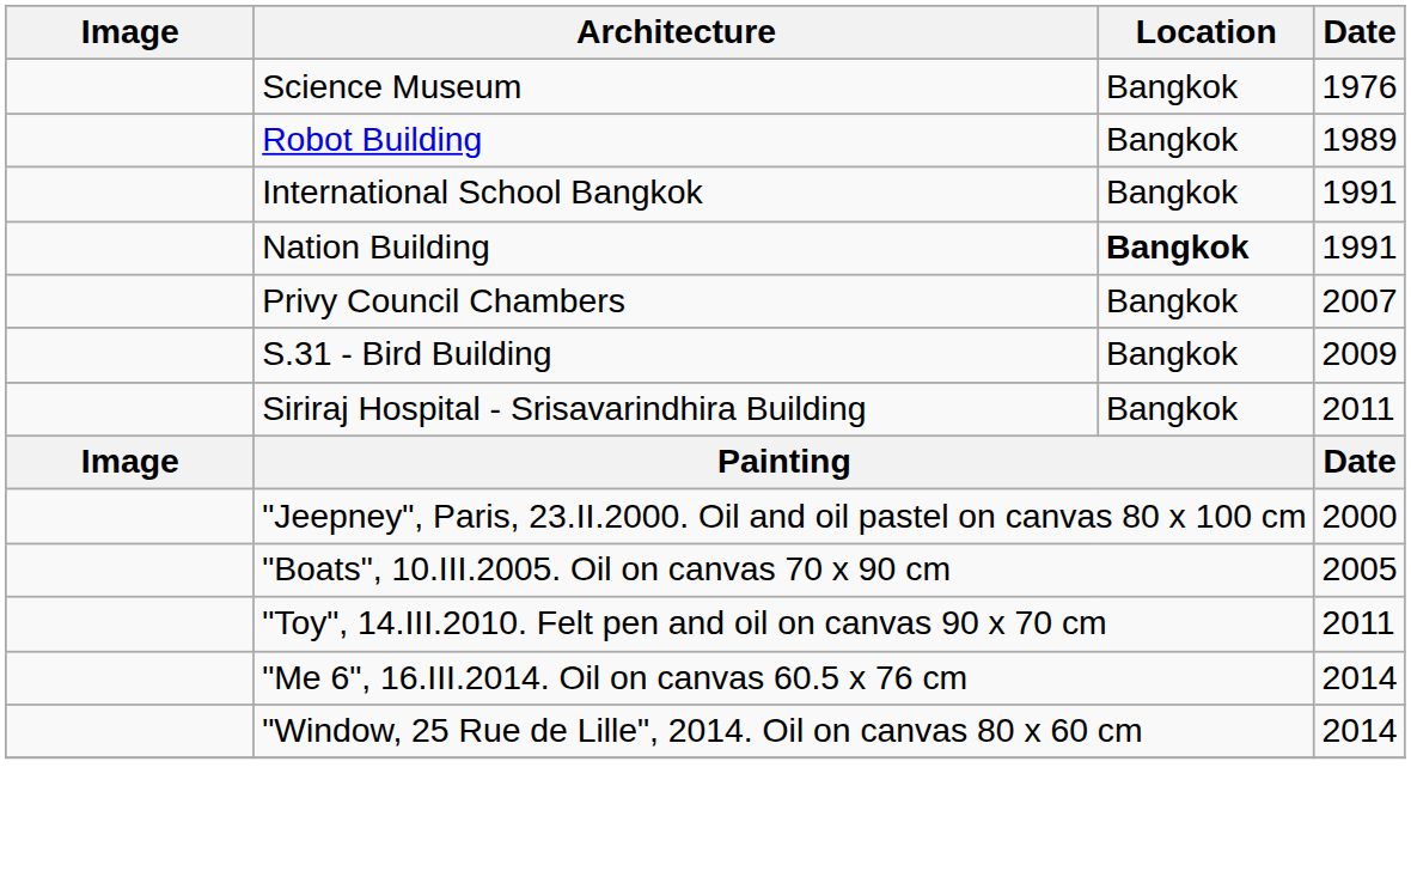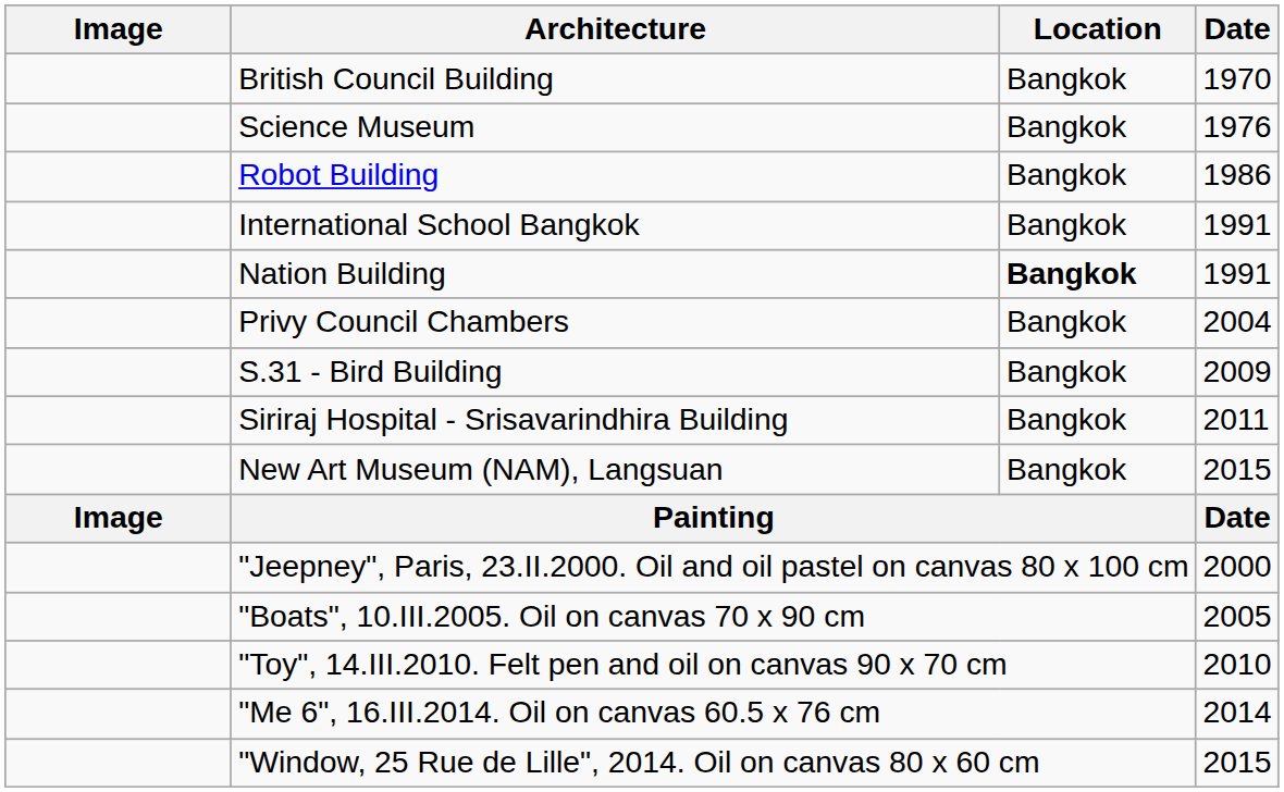+ row: British Council Building | Bangkok | 1970
Robot Building | Date: 1989 -> 1986
Privy Council Chambers | Date: 2007 -> 2004
+ row: New Art Museum (NAM), Langsuan | Bangkok | 2015
"Toy", 14.III.2010. Felt pen and oil on canvas 90 x 70 cm | Date: 2011 -> 2010
"Window, 25 Rue de Lille", 2014. Oil on canvas 80 x 60 cm | Date: 2014 -> 2015
